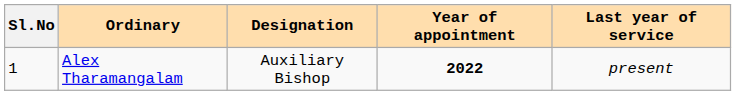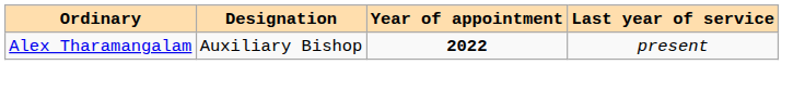- column: Sl.No | 1
